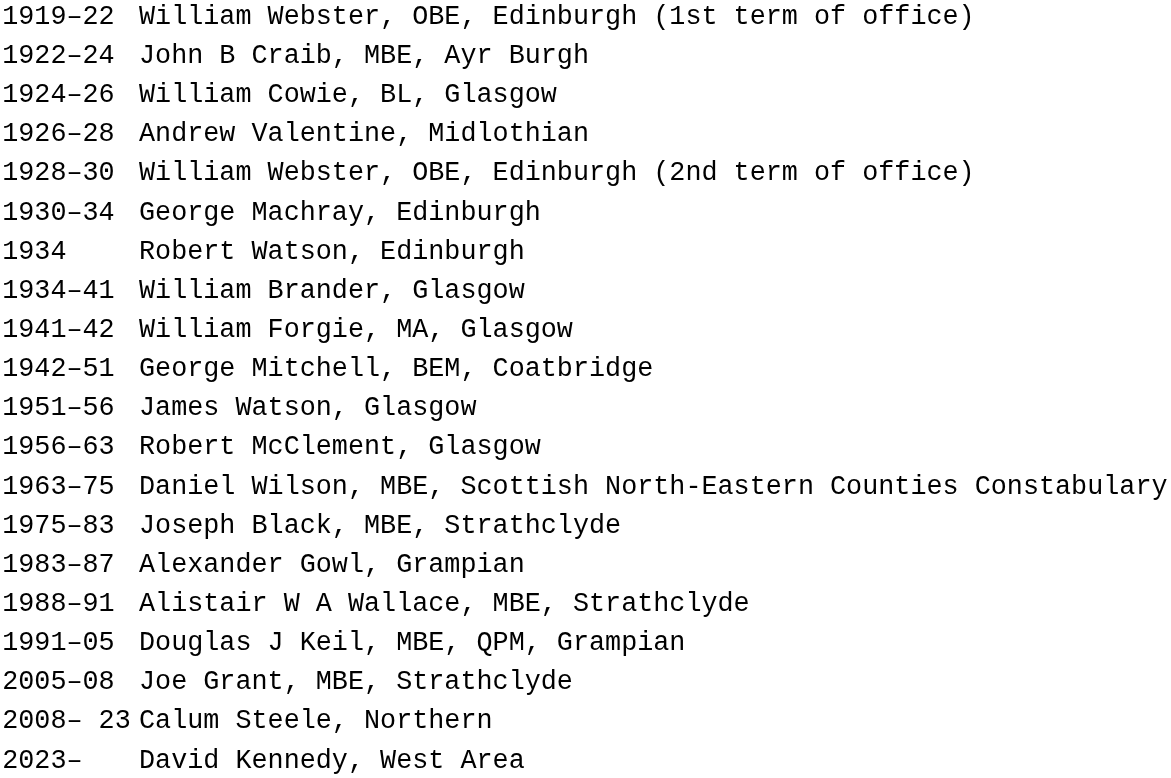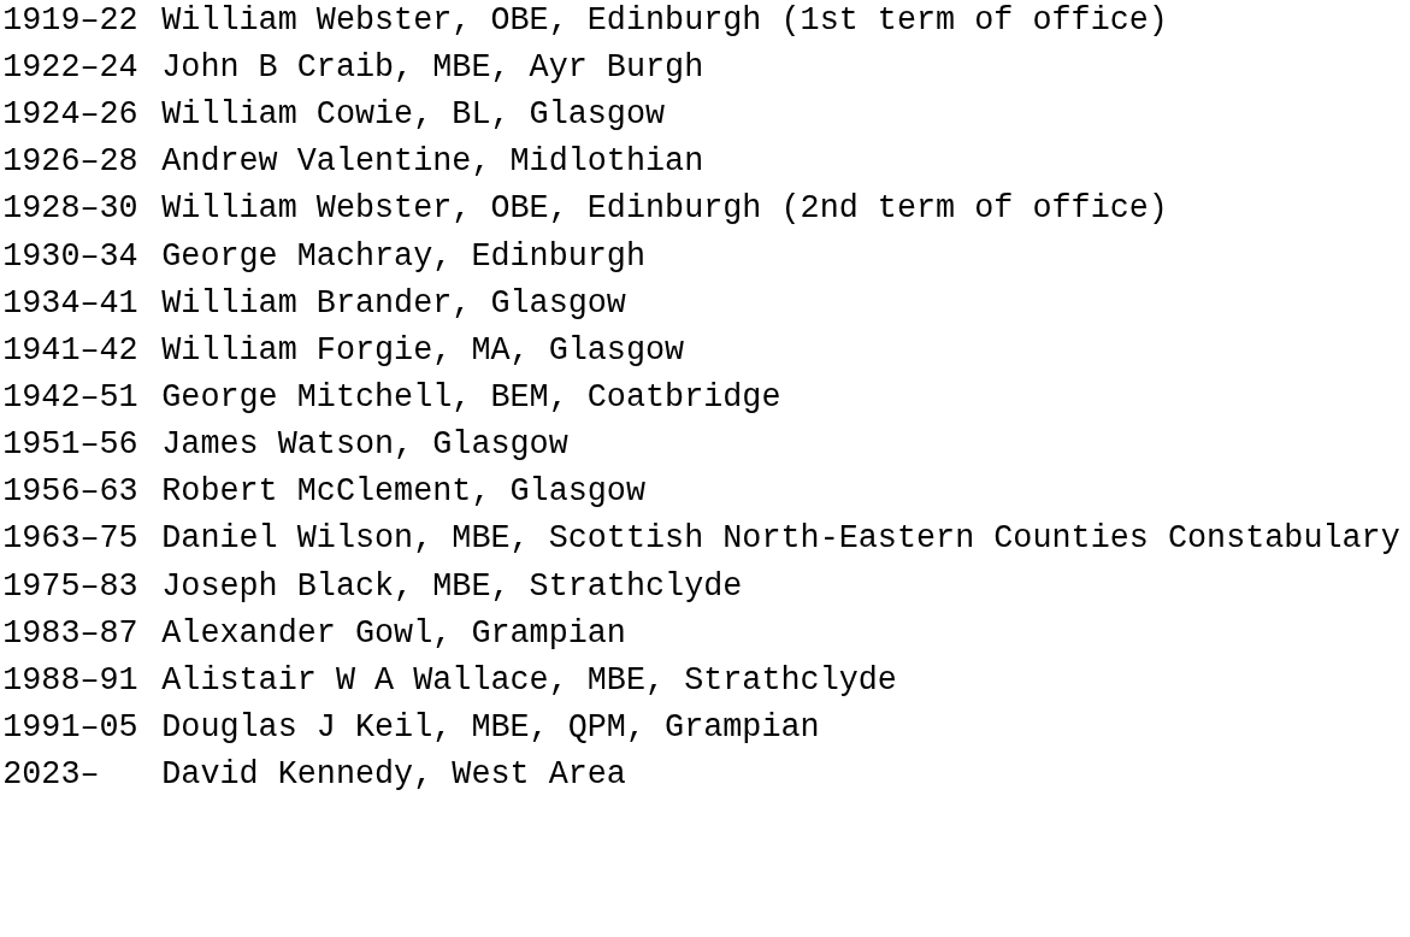- row: 1934 | Robert Watson, Edinburgh
- row: 2005–08 | Joe Grant, MBE, Strathclyde
- row: 2008– 23 | Calum Steele, Northern
